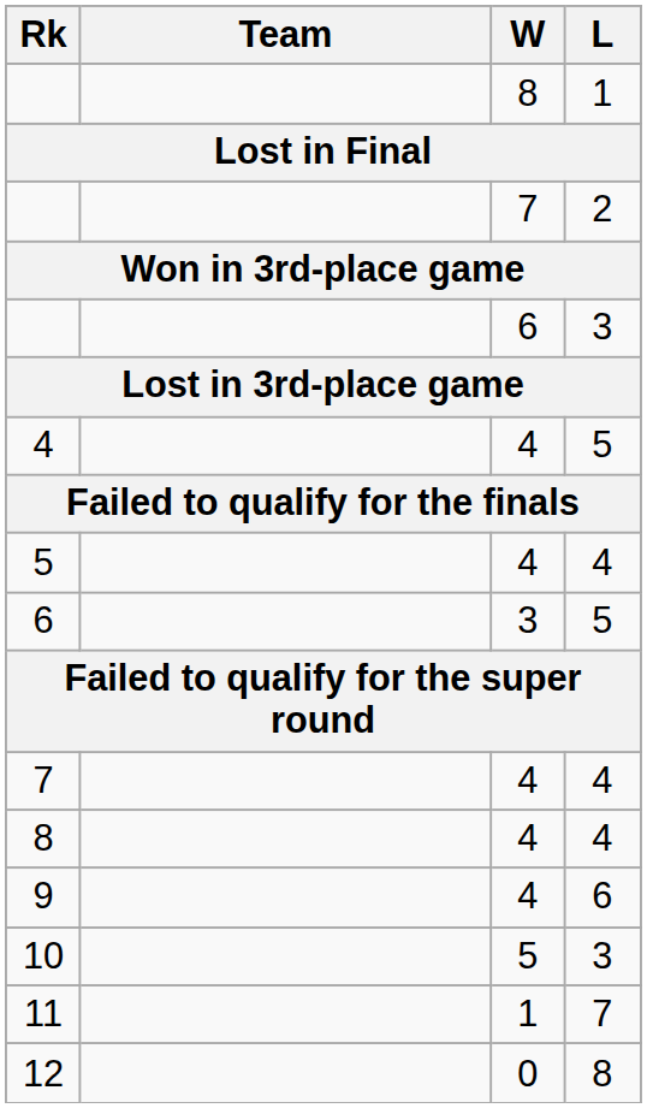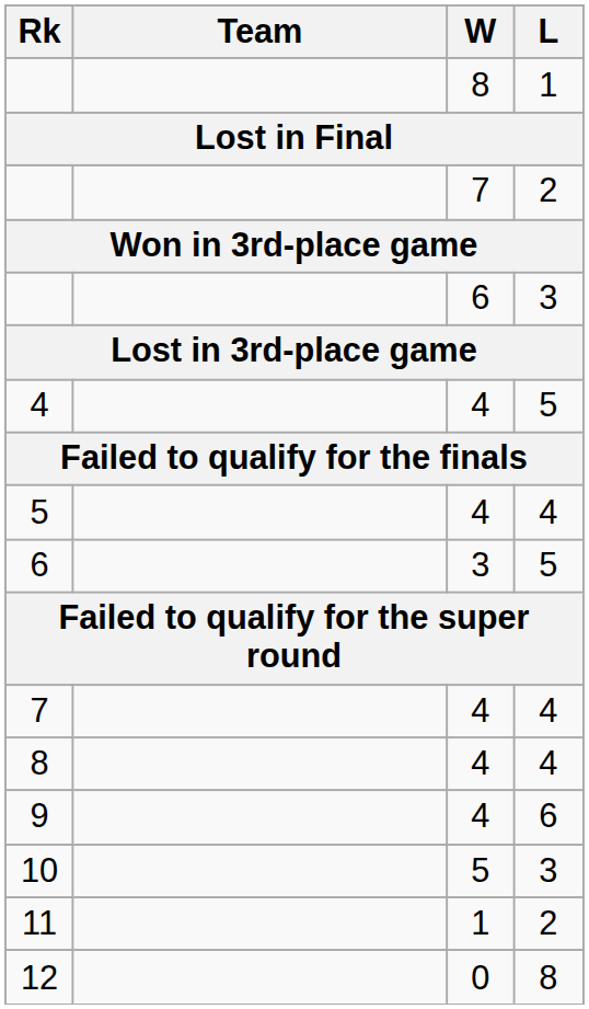11 | L: 7 -> 2
